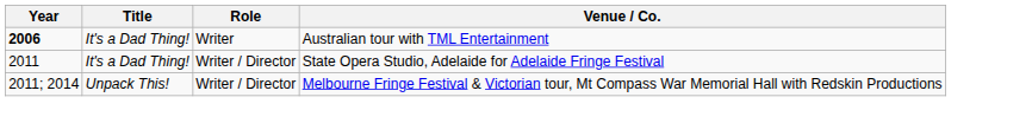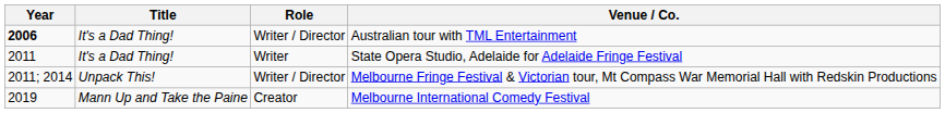Australian tour with TML Entertainment | Role: Writer -> Writer / Director
State Opera Studio, Adelaide for Adelaide Fringe Festival | Role: Writer / Director -> Writer
+ row: 2019 | Mann Up and Take the Paine | Creator | Melbourne International Comedy Festival
